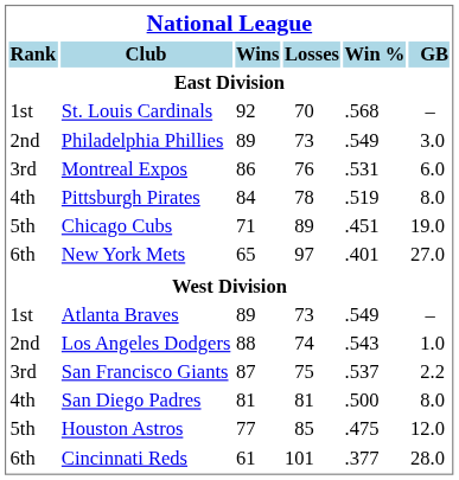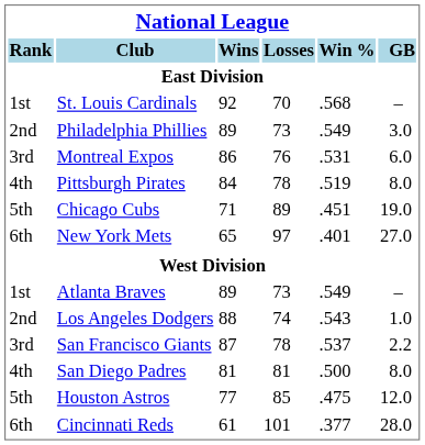San Francisco Giants | Losses: 75 -> 78
